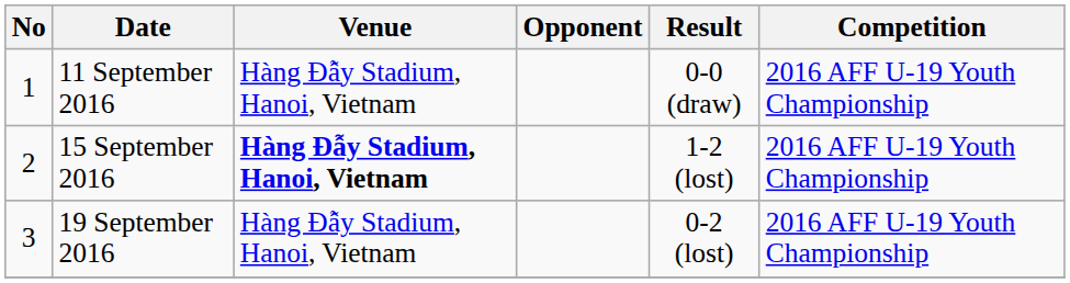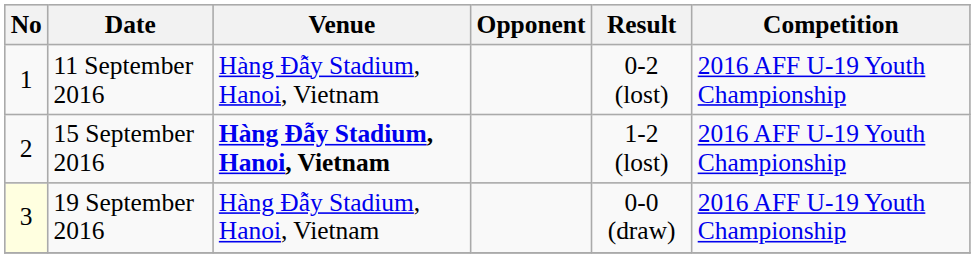11 September 2016 | Result: 0-0 (draw) -> 0-2 (lost)
19 September 2016 | No: no background -> lightyellow background
19 September 2016 | Result: 0-2 (lost) -> 0-0 (draw)
